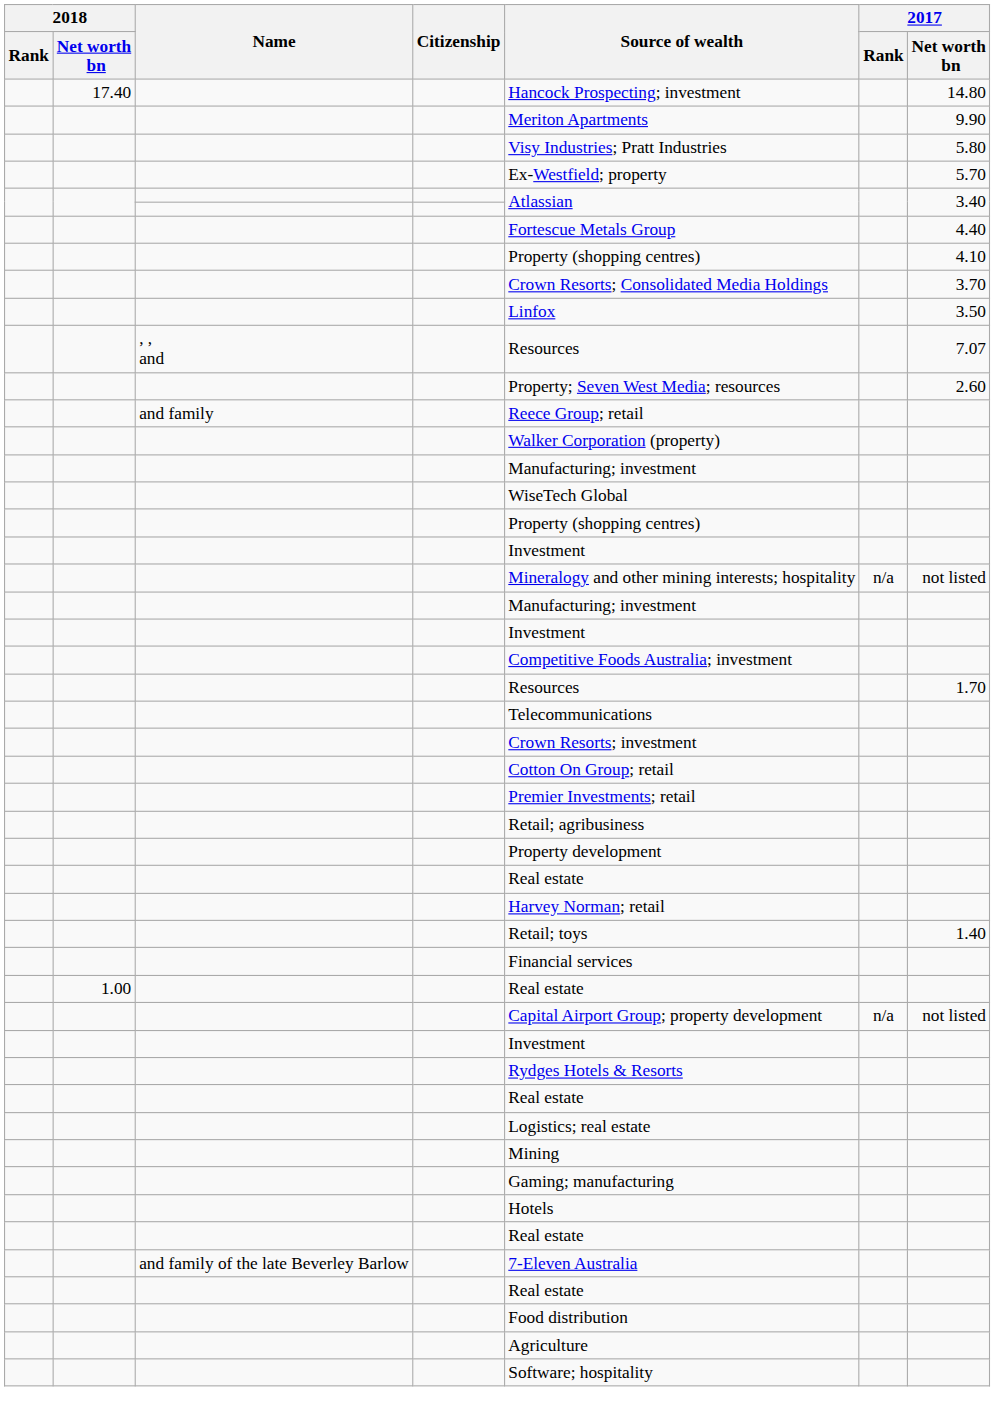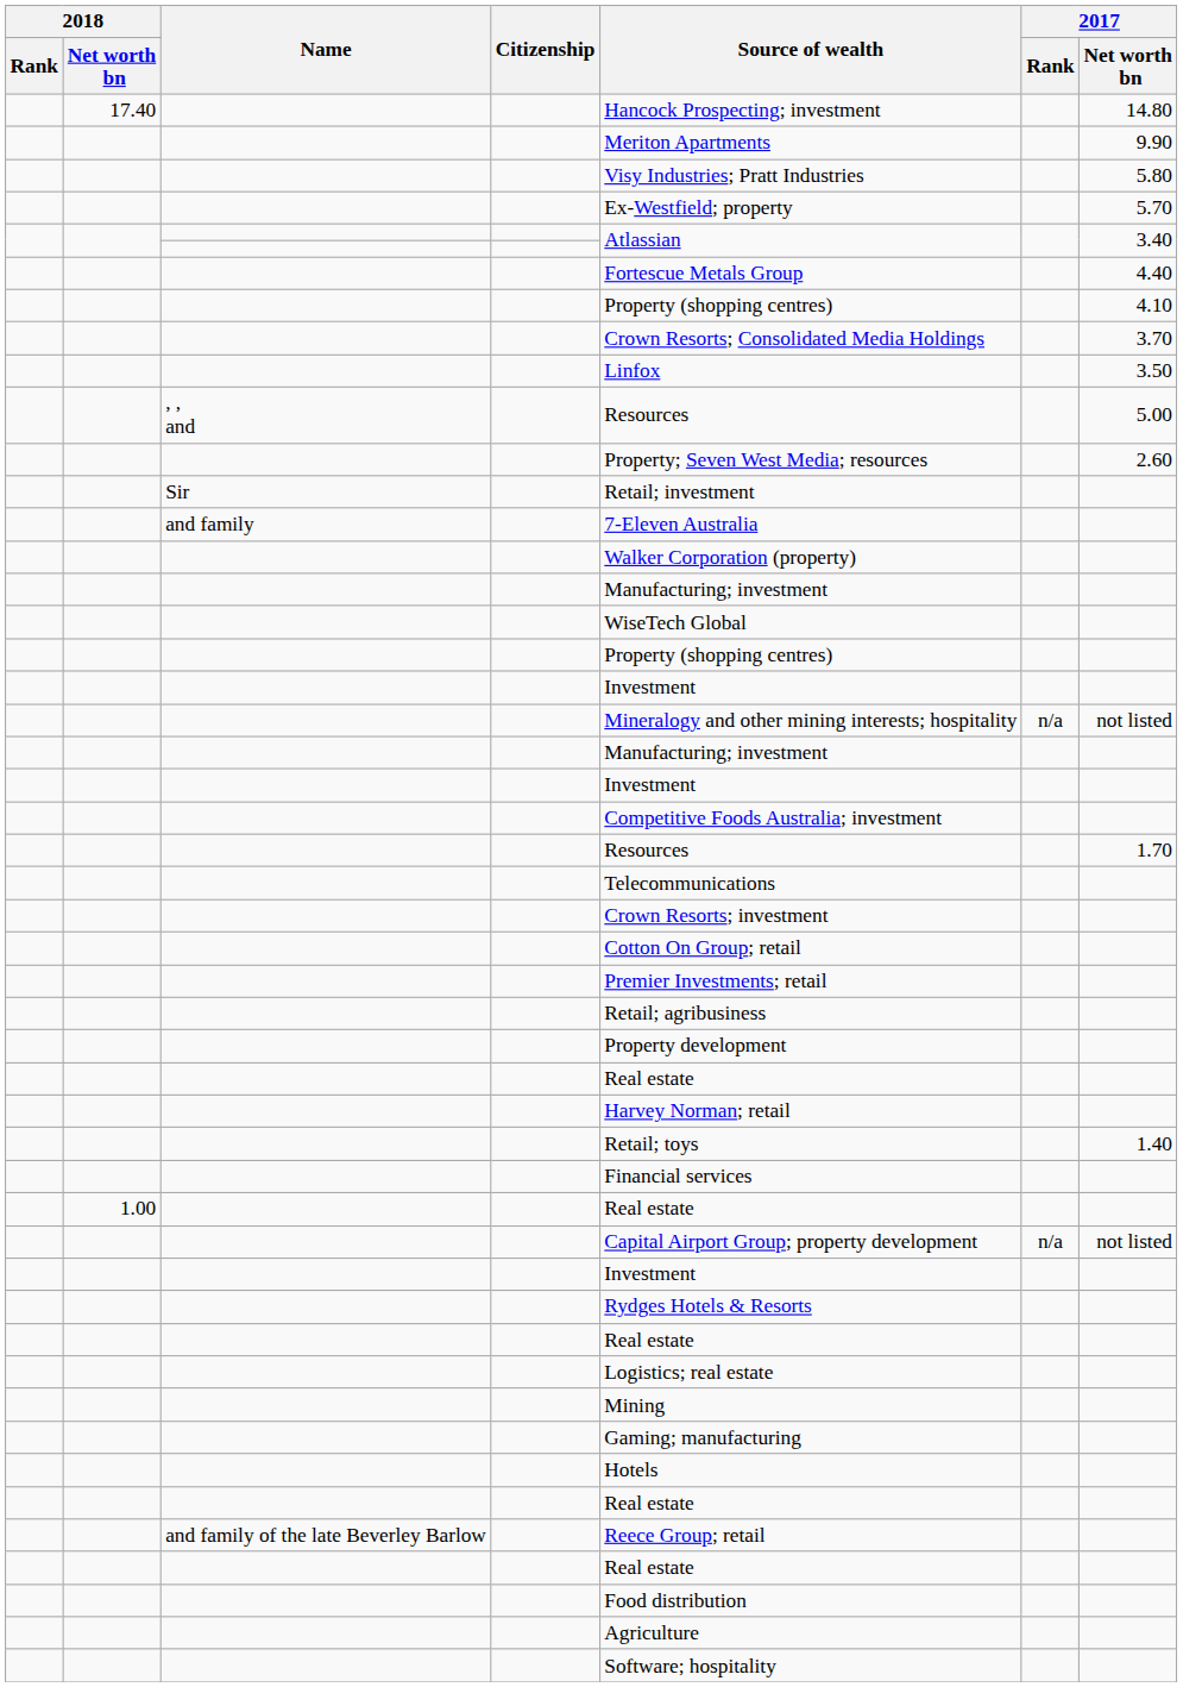, , and | 2017 / Net worth bn: 7.07 -> 5.00
+ row: Sir | Retail; investment
and family | Source of wealth: Reece Group; retail -> 7-Eleven Australia
and family of the late Beverley Barlow | Source of wealth: 7-Eleven Australia -> Reece Group; retail
